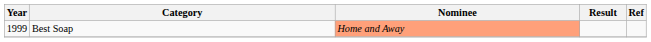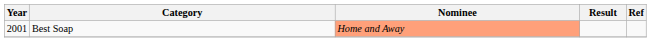Best Soap | Year: 1999 -> 2001
